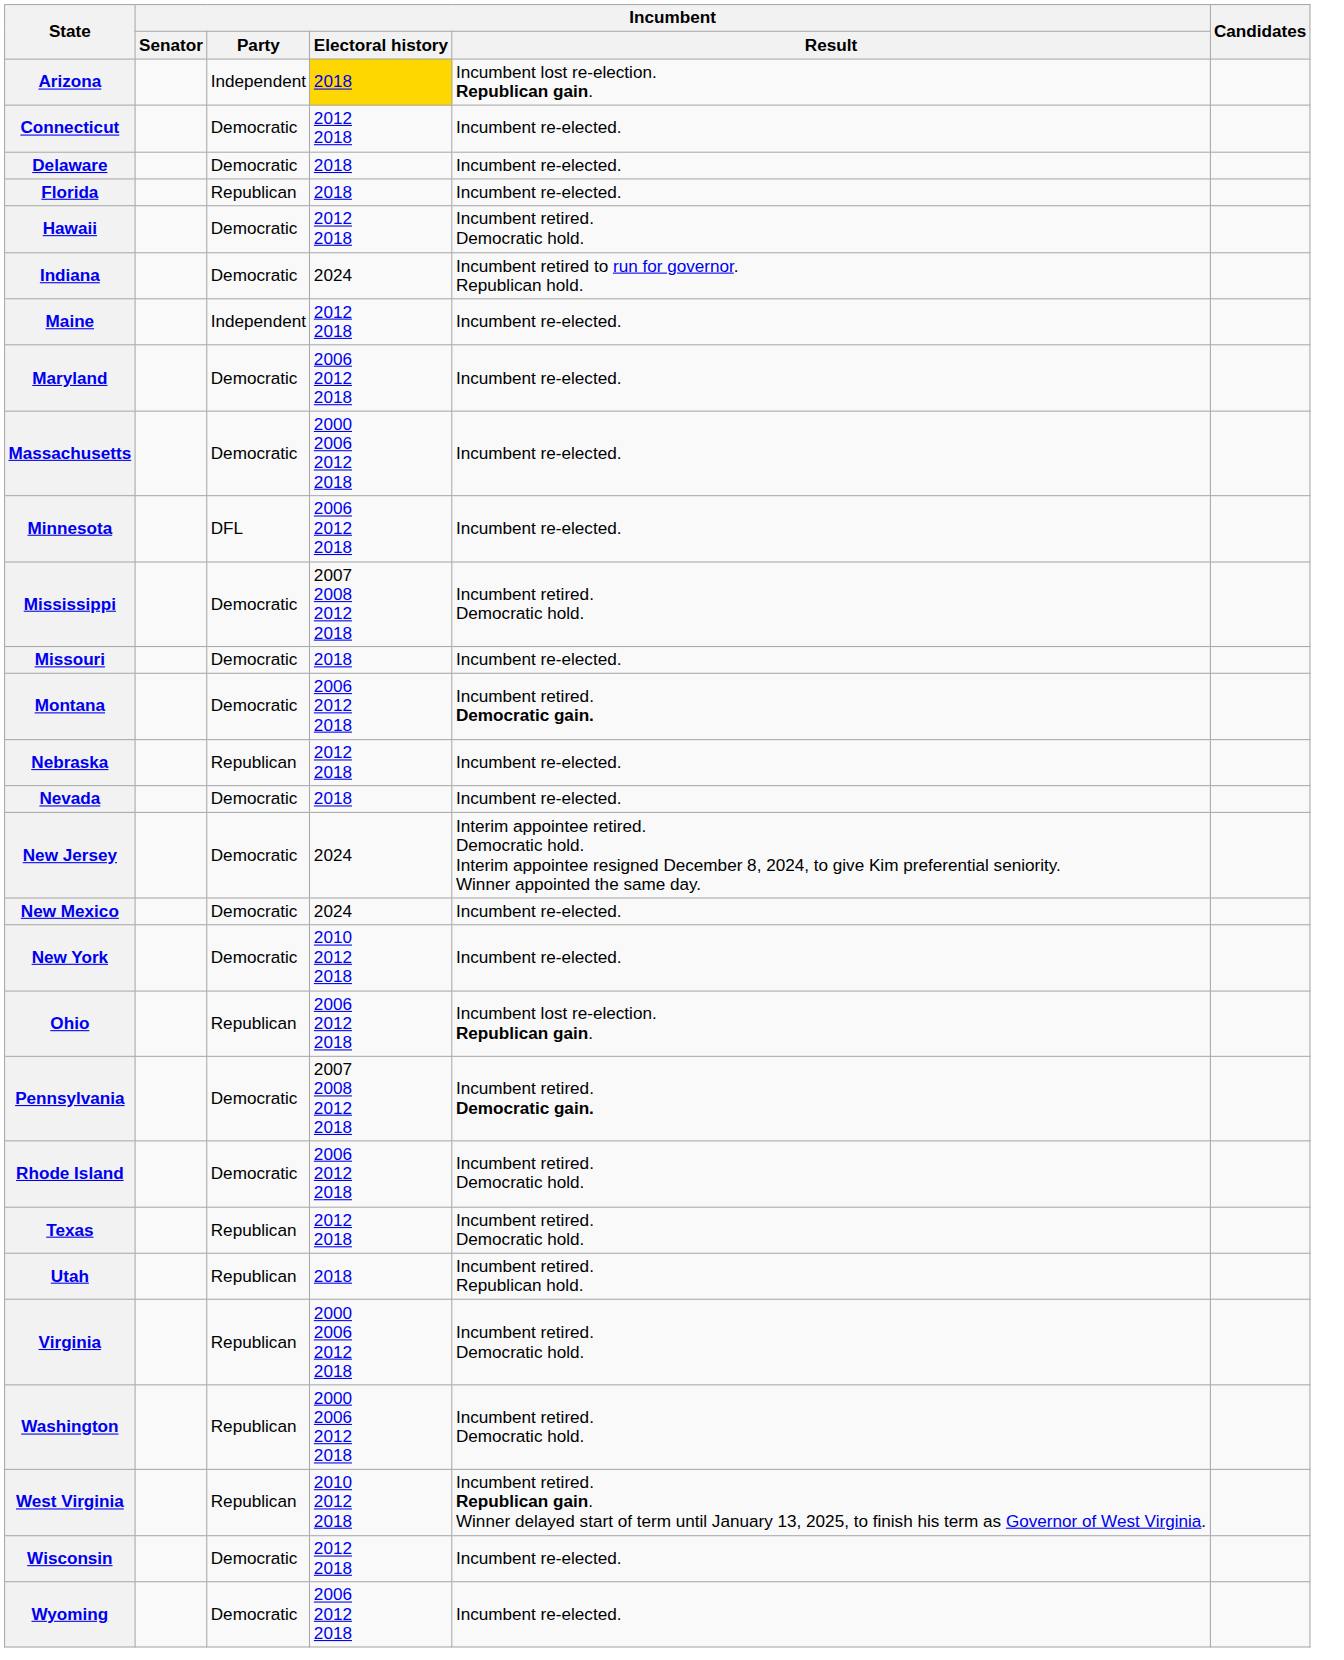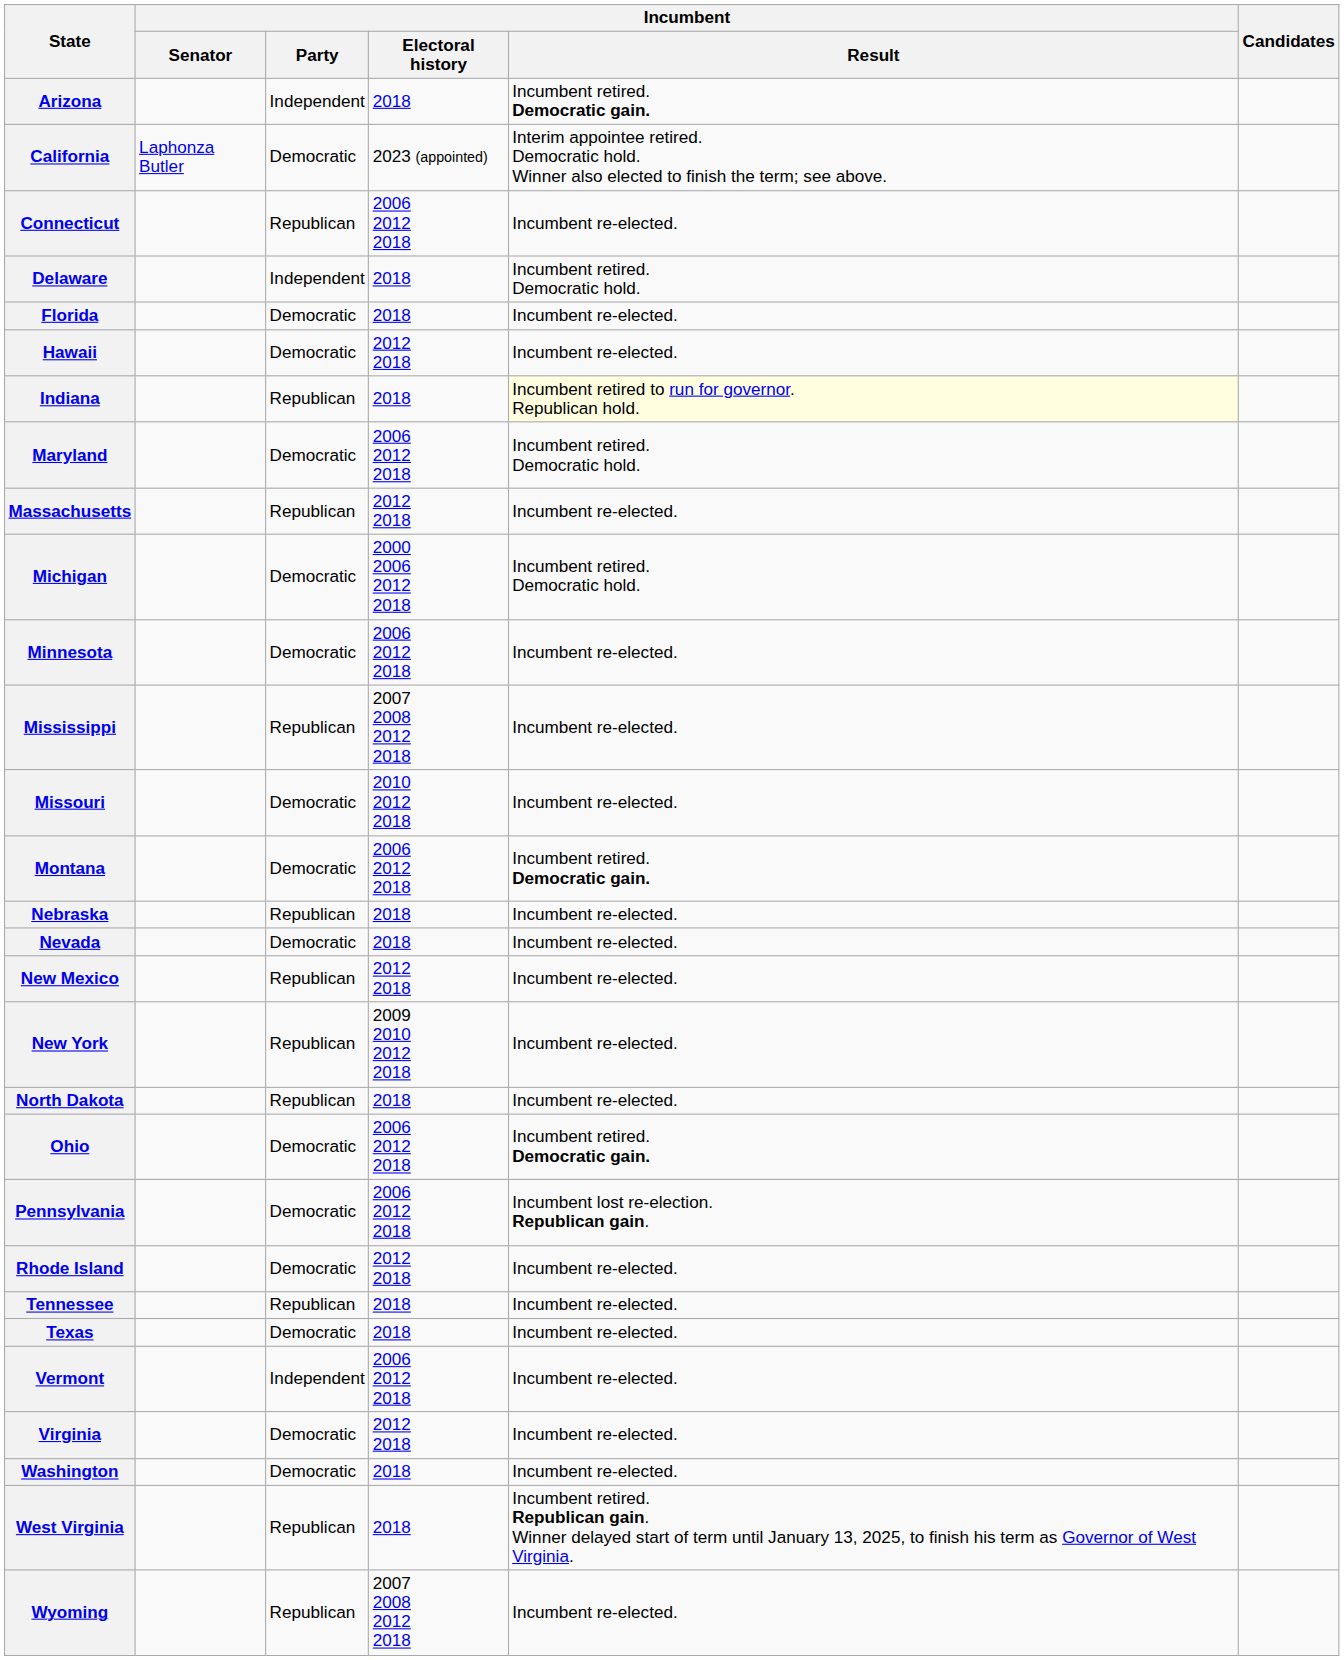Arizona | Incumbent / Electoral history: gold background -> no background
Arizona | Incumbent / Result: Incumbent lost re-election. Republican gain. -> Incumbent retired. Democratic gain.
+ row: California | Laphonza Butler | Democratic | 2023 (appointed) | Interim appointee retired. Democratic hold. Winner also elected to finish the term; see above.
Connecticut | Incumbent / Party: Democratic -> Republican
Connecticut | Incumbent / Electoral history: 2012 2018 -> 2006 2012 2018
Delaware | Incumbent / Party: Democratic -> Independent
Delaware | Incumbent / Result: Incumbent re-elected. -> Incumbent retired. Democratic hold.
Florida | Incumbent / Party: Republican -> Democratic
Hawaii | Incumbent / Result: Incumbent retired. Democratic hold. -> Incumbent re-elected.
Indiana | Incumbent / Party: Democratic -> Republican
Indiana | Incumbent / Electoral history: 2024 -> 2018
Indiana | Incumbent / Result: no background -> lightyellow background
- row: Maine | Independent | 2012 2018 | Incumbent re-elected.
Maryland | Incumbent / Result: Incumbent re-elected. -> Incumbent retired. Democratic hold.
Massachusetts | Incumbent / Party: Democratic -> Republican
Massachusetts | Incumbent / Electoral history: 2000 2006 2012 2018 -> 2012 2018
+ row: Michigan | Democratic | 2000 2006 2012 2018 | Incumbent retired. Democratic hold.
Minnesota | Incumbent / Party: DFL -> Democratic
Mississippi | Incumbent / Party: Democratic -> Republican
Mississippi | Incumbent / Result: Incumbent retired. Democratic hold. -> Incumbent re-elected.
Missouri | Incumbent / Electoral history: 2018 -> 2010 2012 2018
Nebraska | Incumbent / Electoral history: 2012 2018 -> 2018
- row: New Jersey | Democratic | 2024 | Interim appointee retired. Democratic hold. Interim appointee resigned December 8, 2024, to give Kim preferential seniority. Winner appointed the same day.
New Mexico | Incumbent / Party: Democratic -> Republican
New Mexico | Incumbent / Electoral history: 2024 -> 2012 2018
New York | Incumbent / Party: Democratic -> Republican
New York | Incumbent / Electoral history: 2010 2012 2018 -> 2009 2010 2012 2018
+ row: North Dakota | Republican | 2018 | Incumbent re-elected.
Ohio | Incumbent / Party: Republican -> Democratic
Ohio | Incumbent / Result: Incumbent lost re-election. Republican gain. -> Incumbent retired. Democratic gain.
Pennsylvania | Incumbent / Electoral history: 2007 2008 2012 2018 -> 2006 2012 2018
Pennsylvania | Incumbent / Result: Incumbent retired. Democratic gain. -> Incumbent lost re-election. Republican gain.
Rhode Island | Incumbent / Electoral history: 2006 2012 2018 -> 2012 2018
Rhode Island | Incumbent / Result: Incumbent retired. Democratic hold. -> Incumbent re-elected.
+ row: Tennessee | Republican | 2018 | Incumbent re-elected.
Texas | Incumbent / Party: Republican -> Democratic
Texas | Incumbent / Electoral history: 2012 2018 -> 2018
Texas | Incumbent / Result: Incumbent retired. Democratic hold. -> Incumbent re-elected.
- row: Utah | Republican | 2018 | Incumbent retired. Republican hold.
+ row: Vermont | Independent | 2006 2012 2018 | Incumbent re-elected.
Virginia | Incumbent / Party: Republican -> Democratic
Virginia | Incumbent / Electoral history: 2000 2006 2012 2018 -> 2012 2018
Virginia | Incumbent / Result: Incumbent retired. Democratic hold. -> Incumbent re-elected.
Washington | Incumbent / Party: Republican -> Democratic
Washington | Incumbent / Electoral history: 2000 2006 2012 2018 -> 2018
Washington | Incumbent / Result: Incumbent retired. Democratic hold. -> Incumbent re-elected.
West Virginia | Incumbent / Electoral history: 2010 2012 2018 -> 2018
- row: Wisconsin | Democratic | 2012 2018 | Incumbent re-elected.
Wyoming | Incumbent / Party: Democratic -> Republican
Wyoming | Incumbent / Electoral history: 2006 2012 2018 -> 2007 2008 2012 2018
